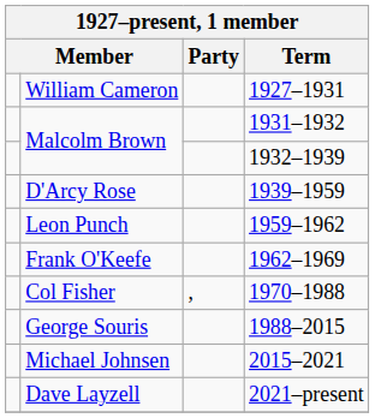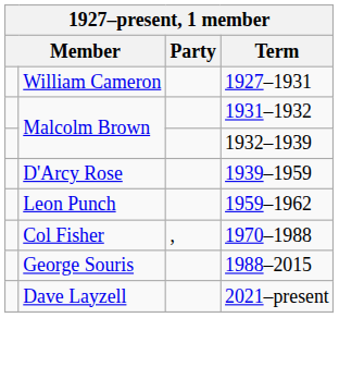- row: Frank O'Keefe | 1962–1969
- row: Michael Johnsen | 2015–2021
